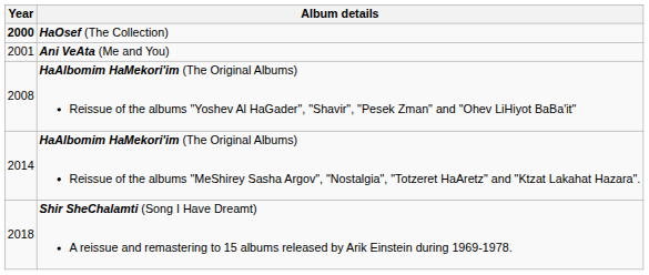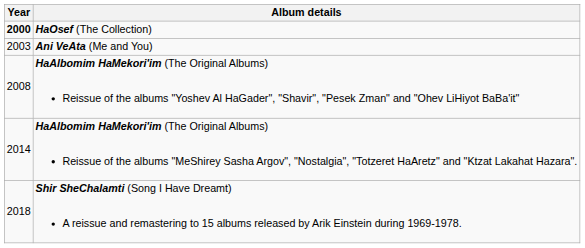Ani VeAta (Me and You) | Year: 2001 -> 2003
